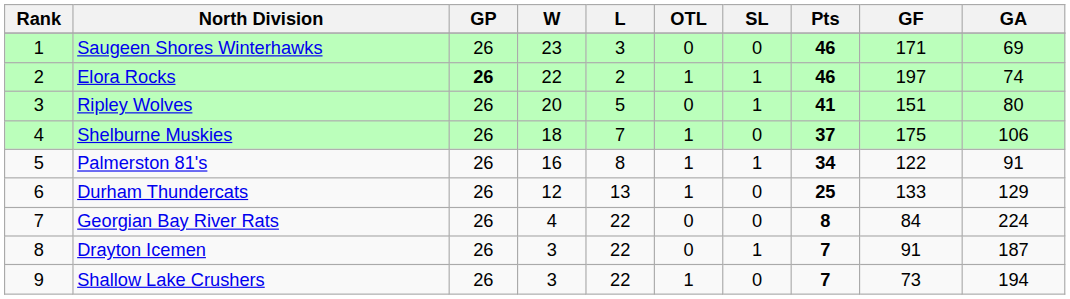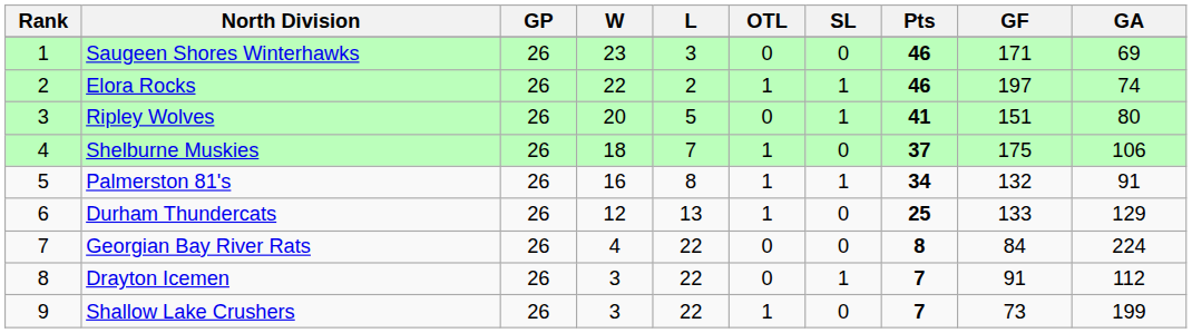Elora Rocks | GP: bold -> normal
Palmerston 81's | GF: 122 -> 132
Drayton Icemen | GA: 187 -> 112
Shallow Lake Crushers | GA: 194 -> 199
